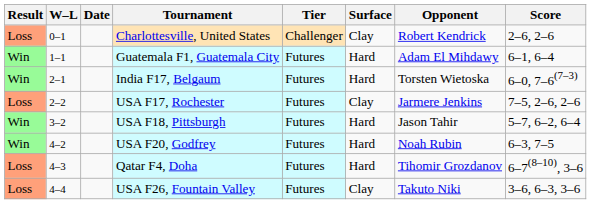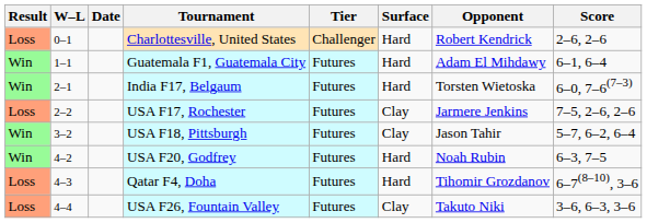Charlottesville, United States | Surface: Clay -> Hard
USA F18, Pittsburgh | Surface: Hard -> Clay
